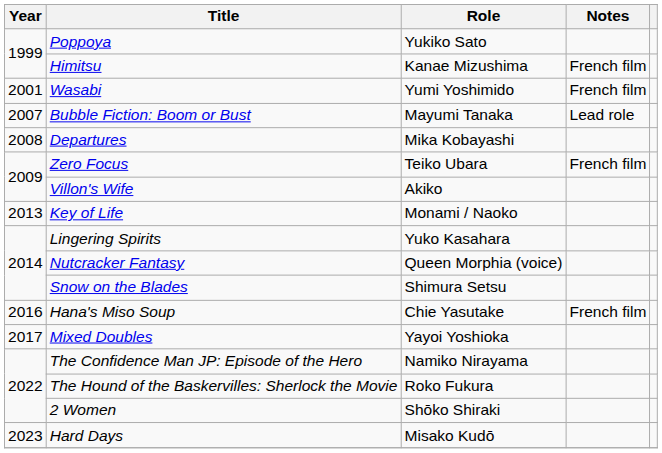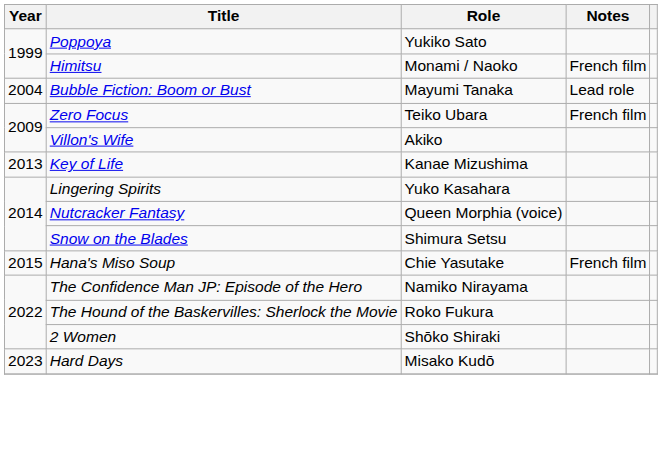Himitsu | Role: Kanae Mizushima -> Monami / Naoko
- row: 2001 | Wasabi | Yumi Yoshimido | French film
Bubble Fiction: Boom or Bust | Year: 2007 -> 2004
- row: 2008 | Departures | Mika Kobayashi
Key of Life | Role: Monami / Naoko -> Kanae Mizushima
Hana's Miso Soup | Year: 2016 -> 2015
- row: 2017 | Mixed Doubles | Yayoi Yoshioka
